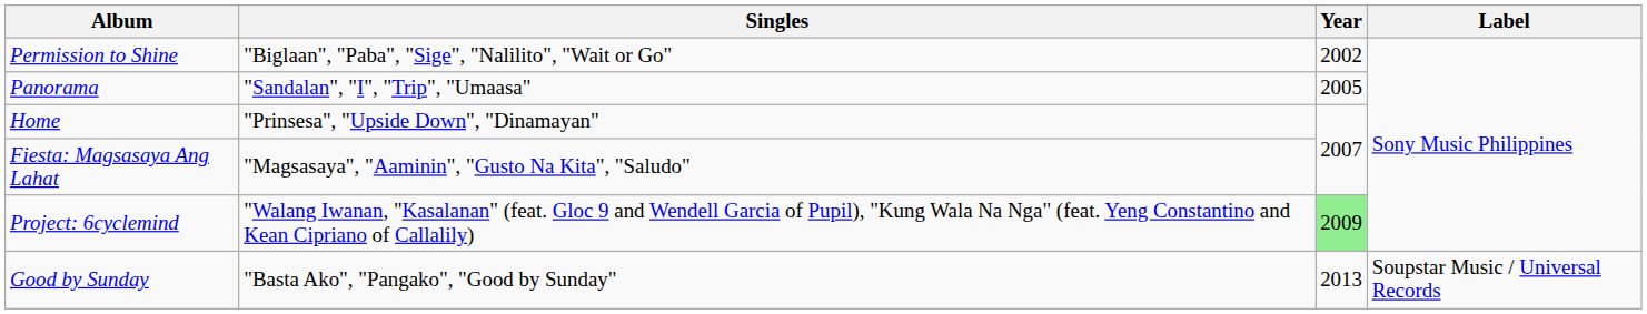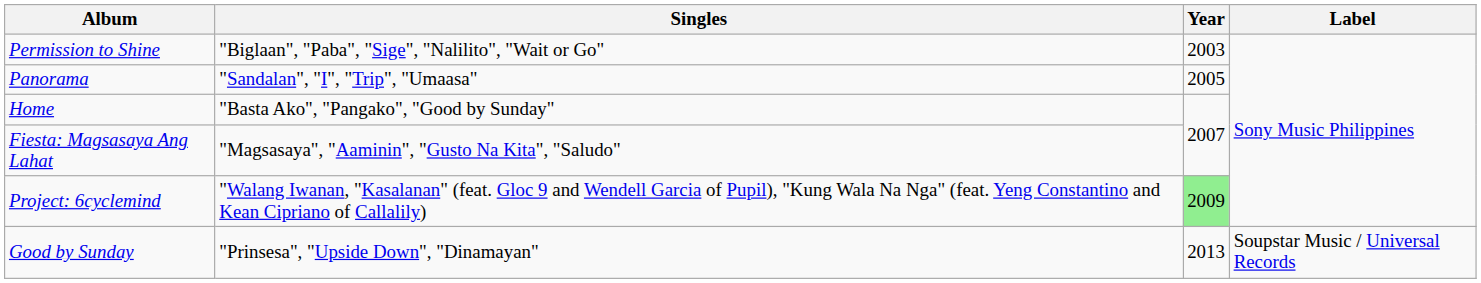Permission to Shine | Year: 2002 -> 2003
Home | Singles: "Prinsesa", "Upside Down", "Dinamayan" -> "Basta Ako", "Pangako", "Good by Sunday"
Good by Sunday | Singles: "Basta Ako", "Pangako", "Good by Sunday" -> "Prinsesa", "Upside Down", "Dinamayan"
